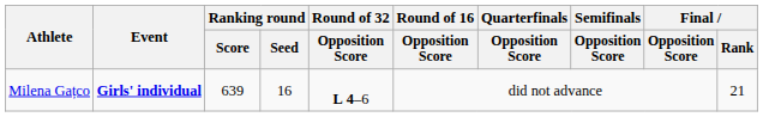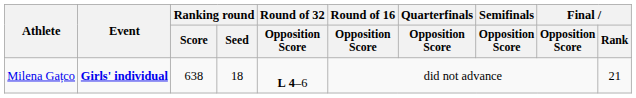Milena Gațco | Ranking round / Score: 639 -> 638
Milena Gațco | Ranking round / Seed: 16 -> 18
